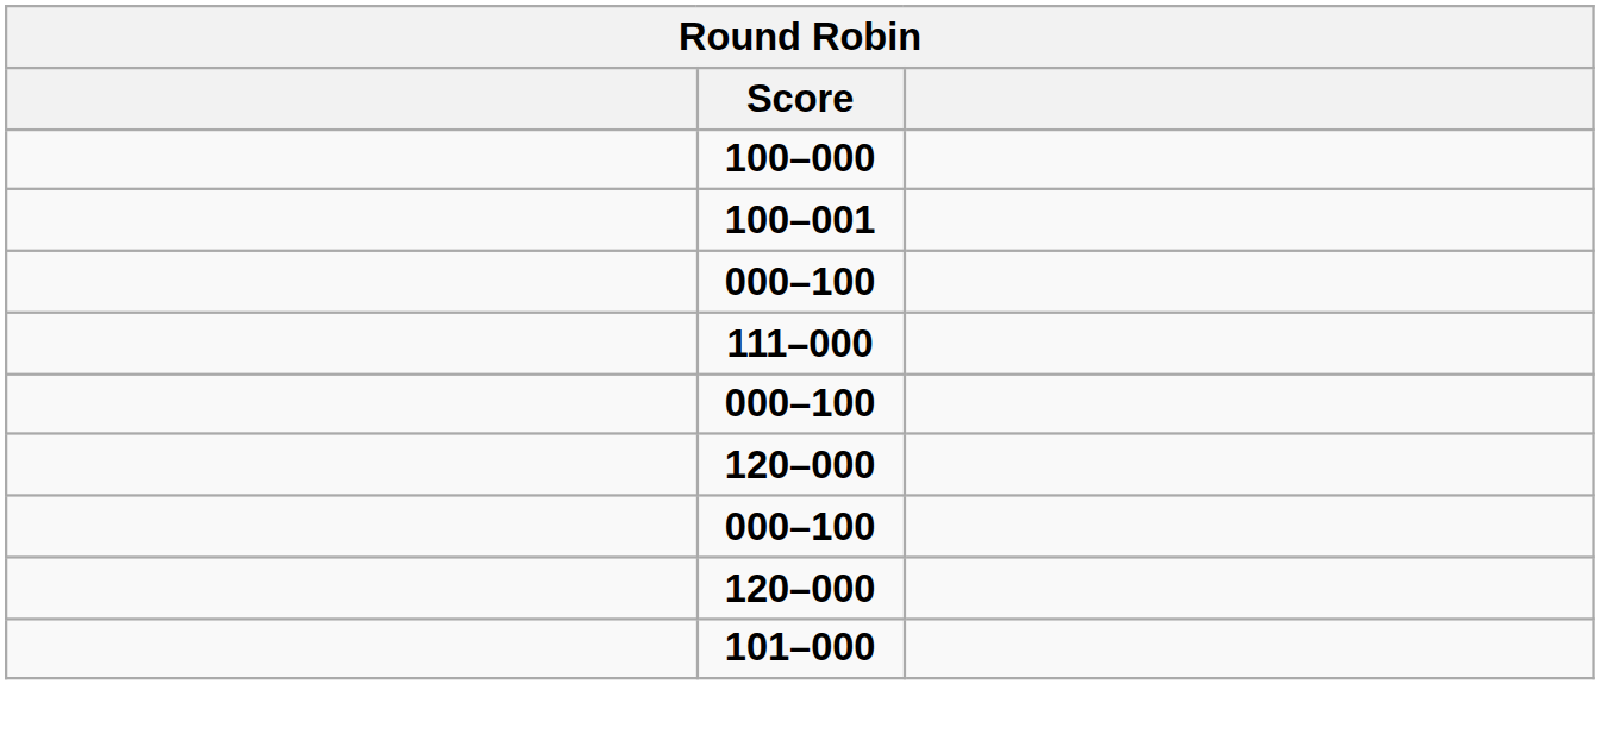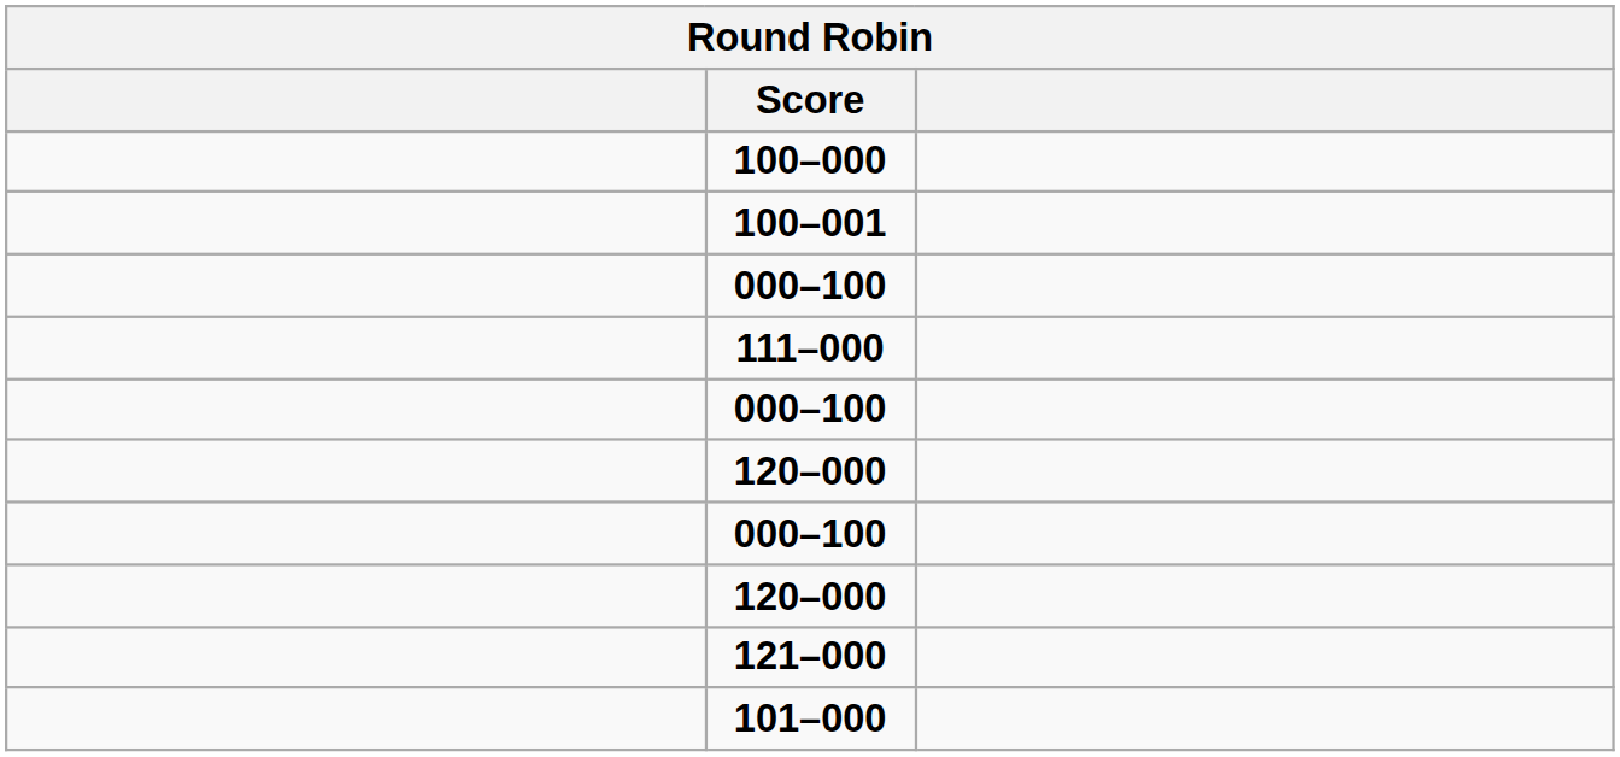+ row: 121–000
